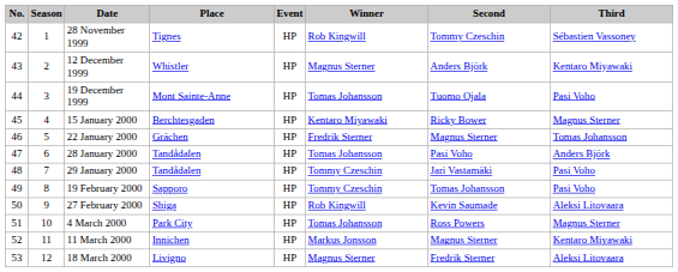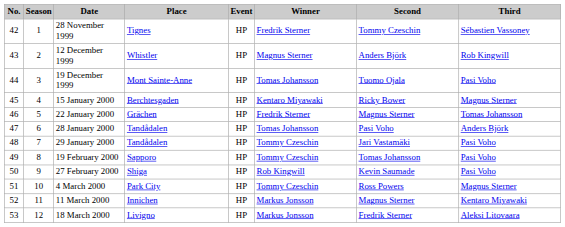28 November 1999 | Winner: Rob Kingwill -> Fredrik Sterner
12 December 1999 | Third: Kentaro Miyawaki -> Rob Kingwill
27 February 2000 | Third: Aleksi Litovaara -> Pasi Voho
4 March 2000 | Winner: Tomas Johansson -> Tommy Czeschin
18 March 2000 | Winner: Magnus Sterner -> Markus Jonsson
